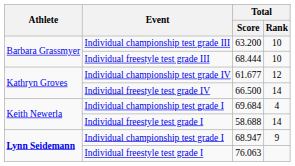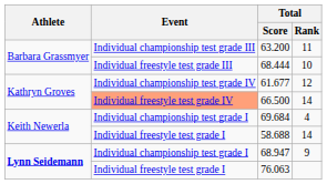63.200 | Total / Rank: 10 -> 11
66.500 | Event: no background -> lightsalmon background
